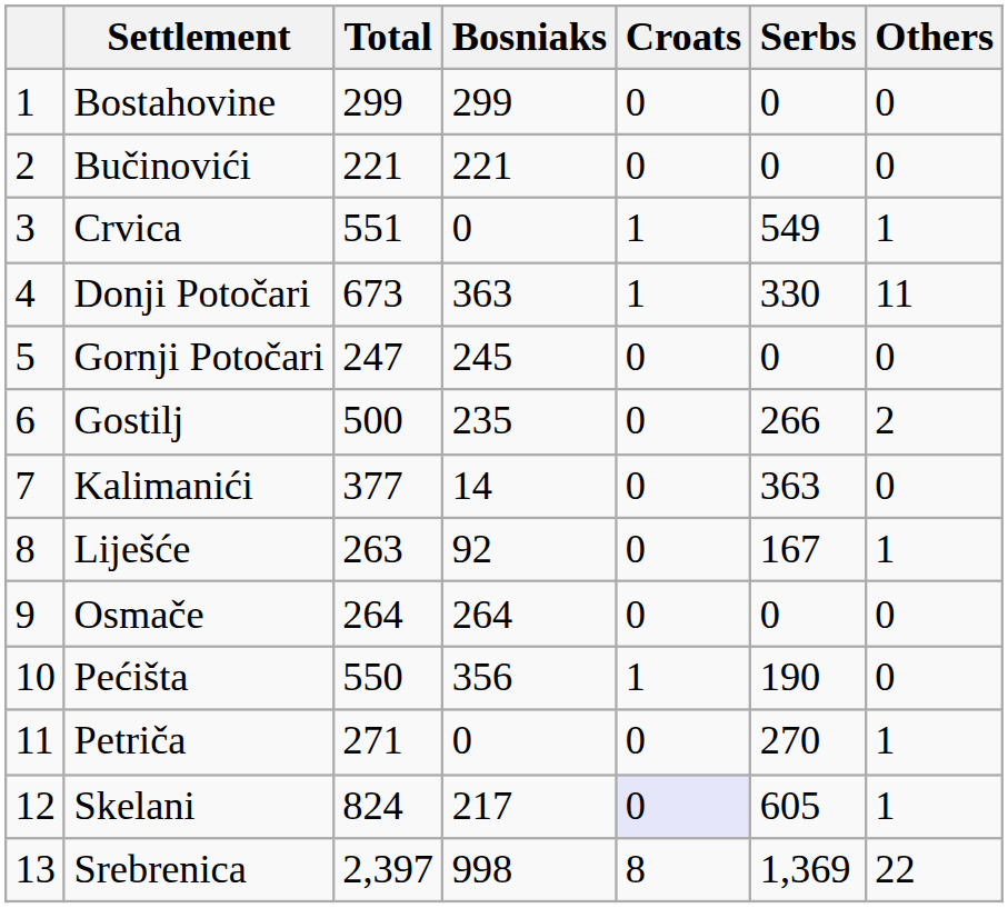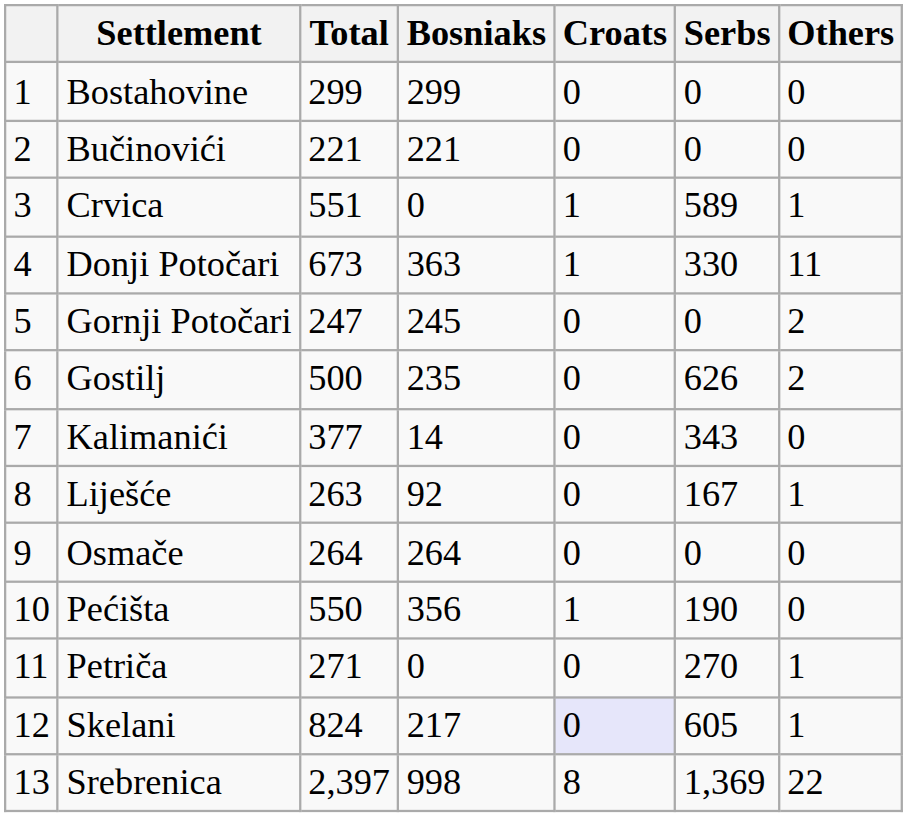Crvica | Serbs: 549 -> 589
Gornji Potočari | Others: 0 -> 2
Gostilj | Serbs: 266 -> 626
Kalimanići | Serbs: 363 -> 343
